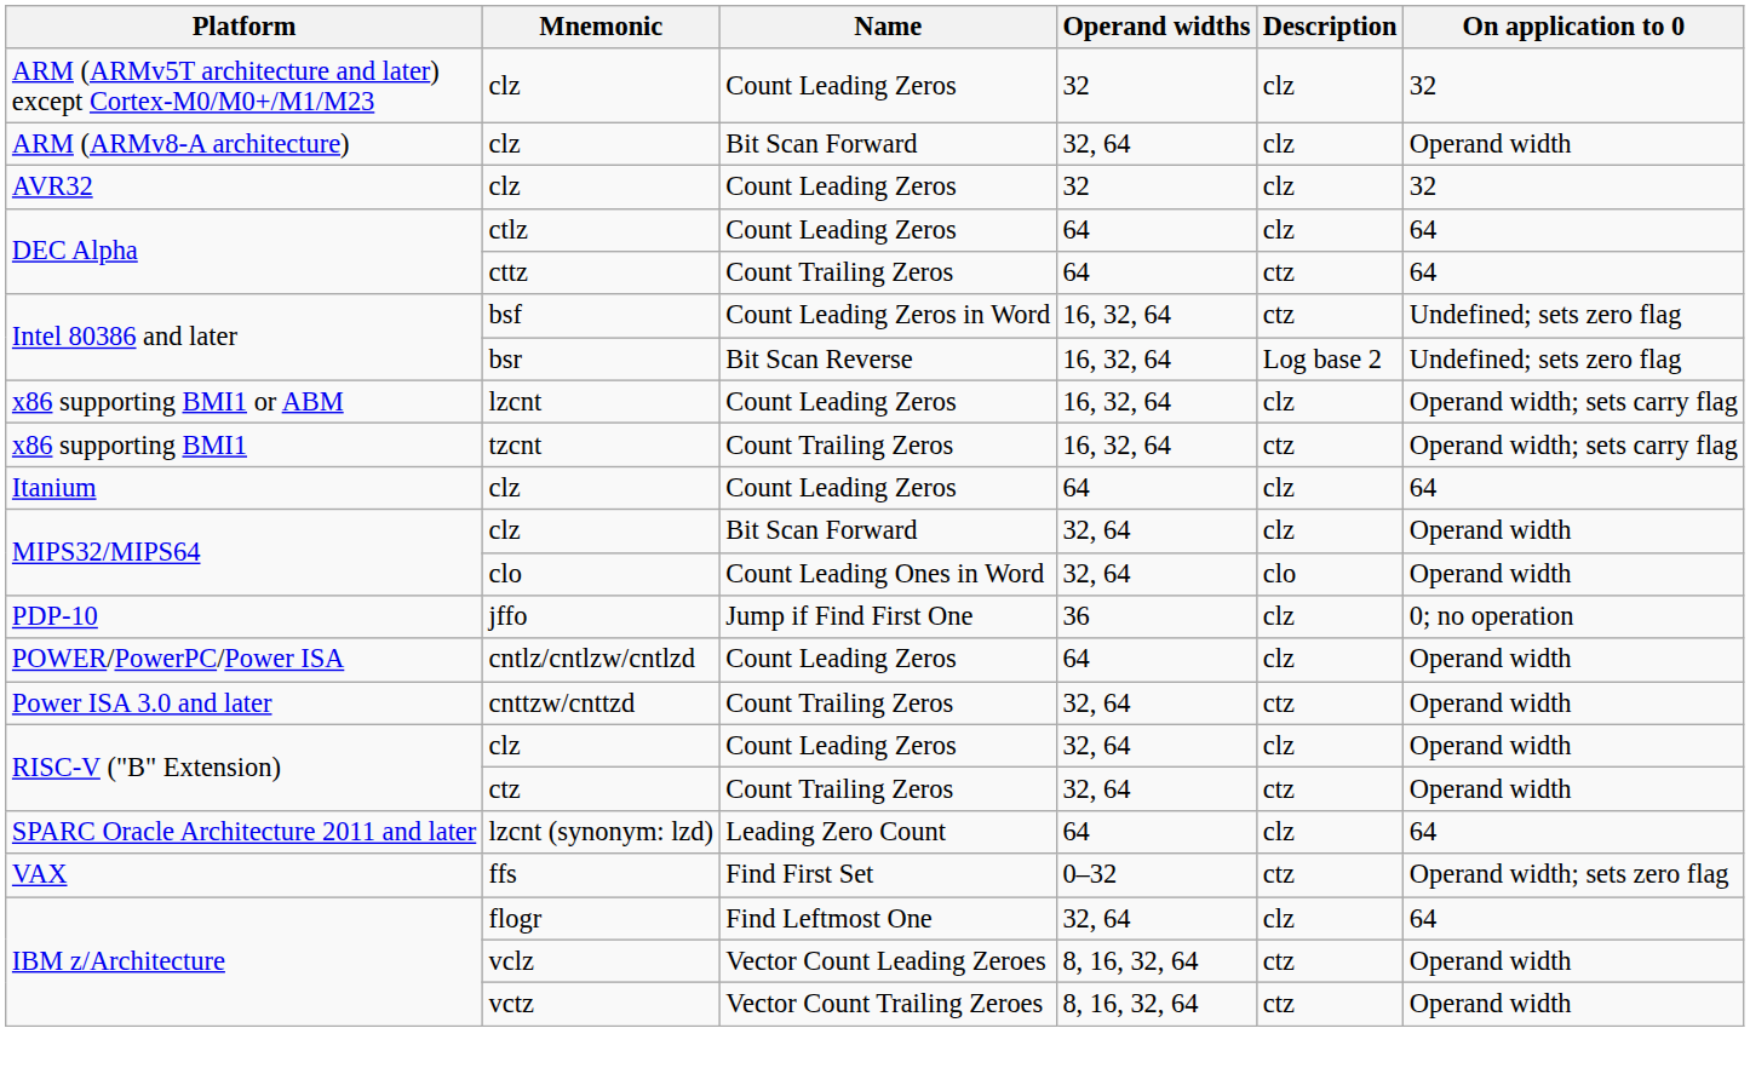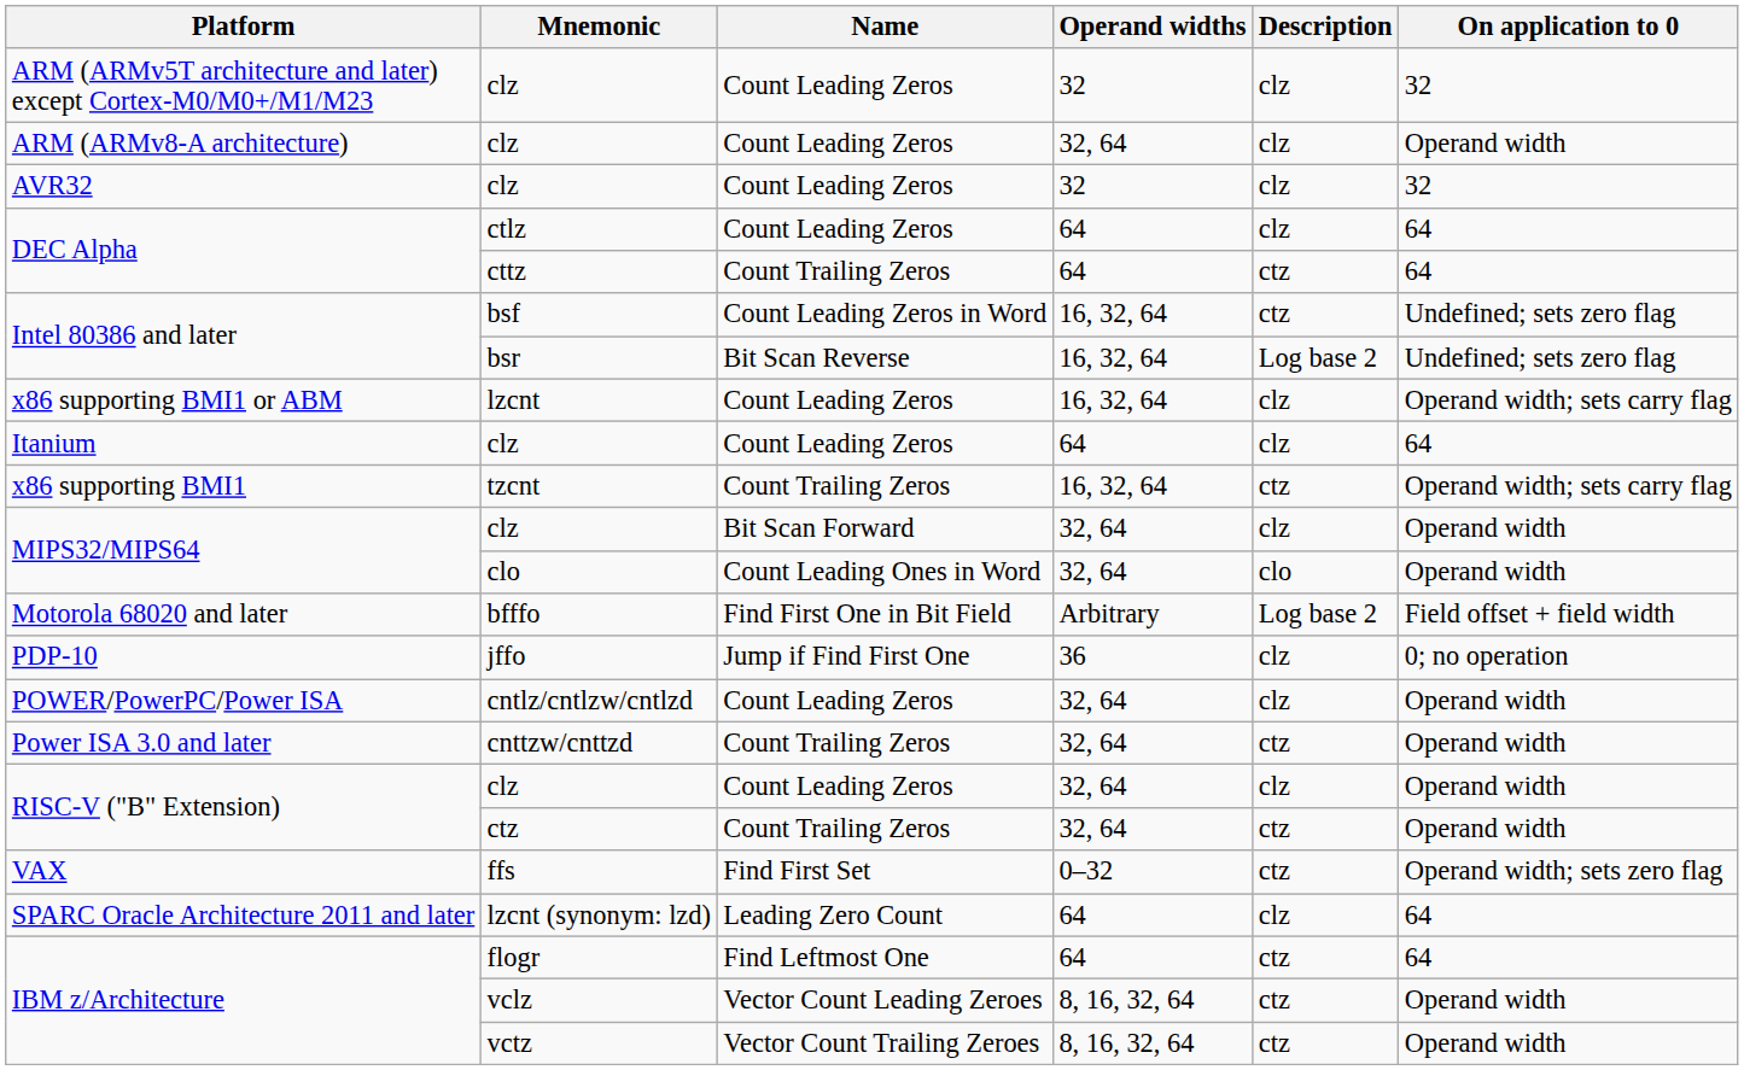ARM (ARMv8-A architecture) / clz | Name: Bit Scan Forward -> Count Leading Zeros
rows swapped: tzcnt <-> Itanium / clz
+ row: Motorola 68020 and later | bfffo | Find First One in Bit Field | Arbitrary | Log base 2 | Field offset + field width
cntlz/cntlzw/cntlzd | Operand widths: 64 -> 32, 64
rows swapped: lzcnt (synonym: lzd) <-> ffs
flogr | Operand widths: 32, 64 -> 64
flogr | Description: clz -> ctz
